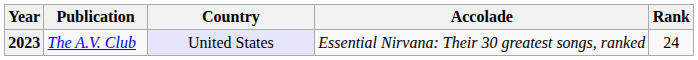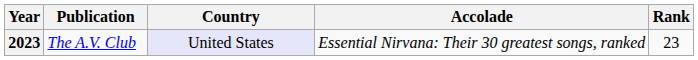2023 | Rank: 24 -> 23
